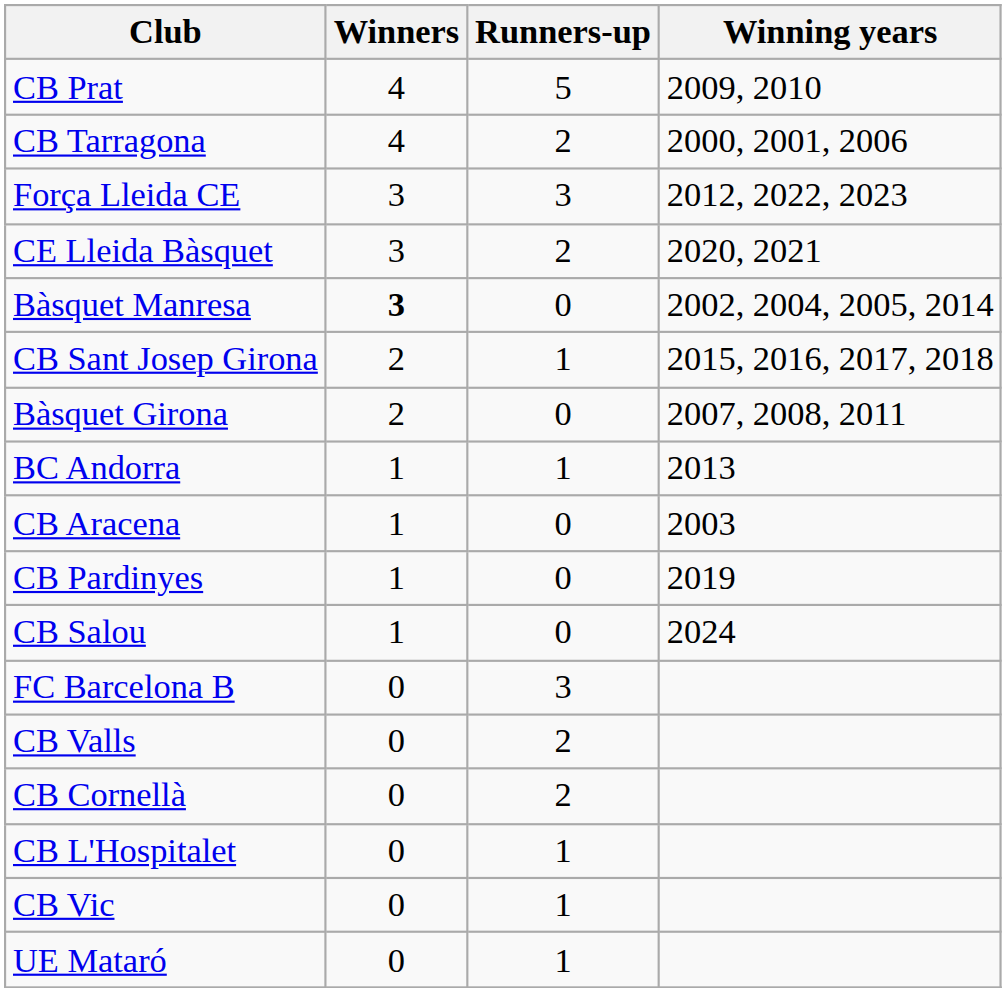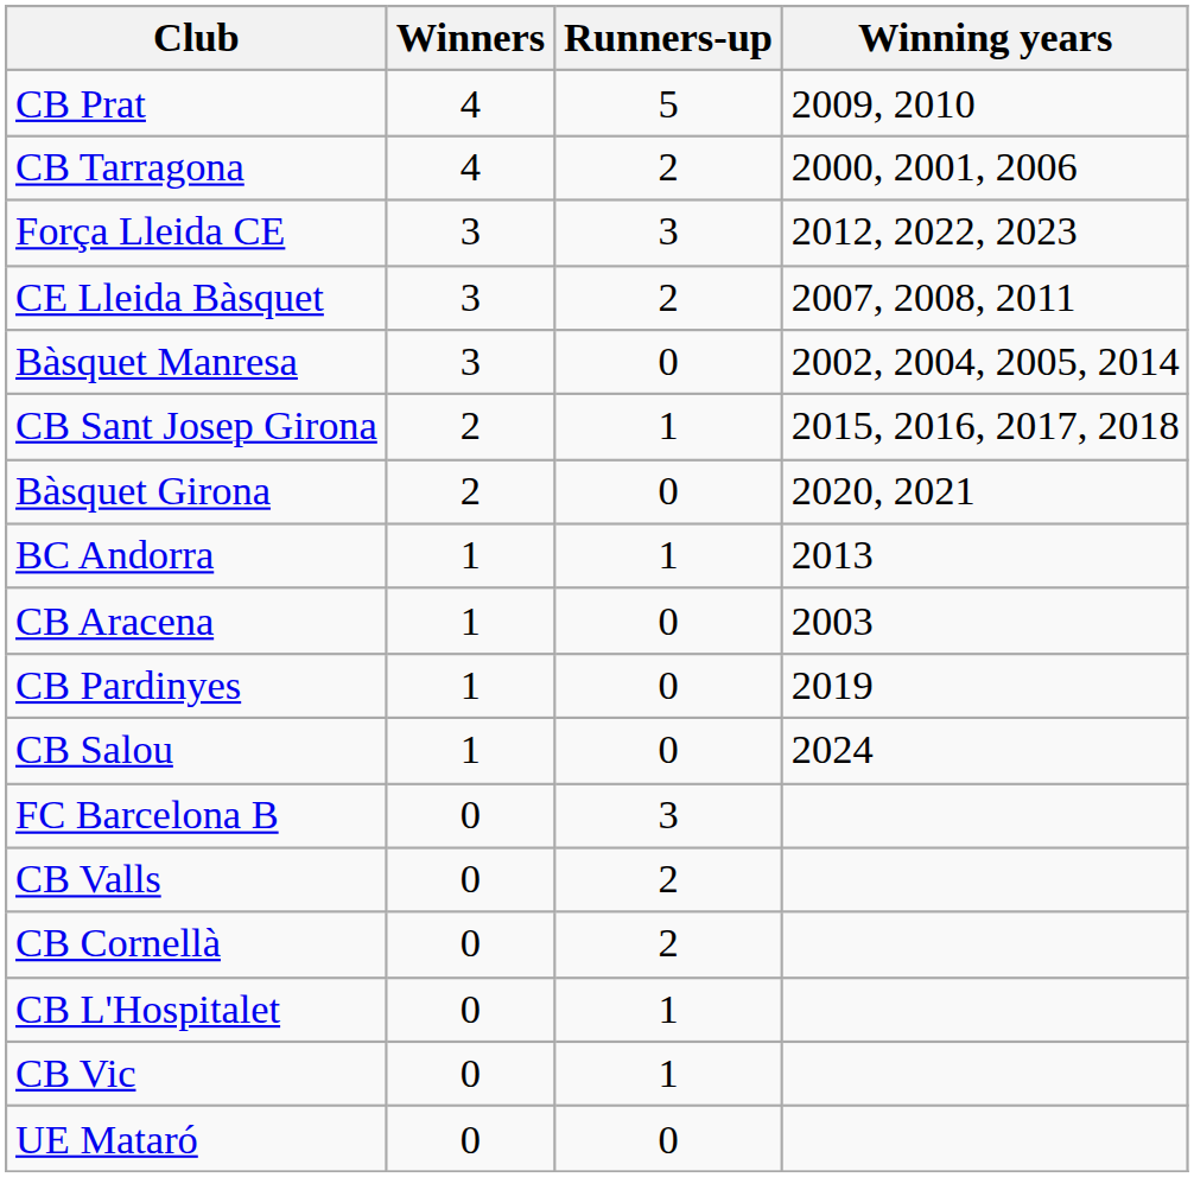CE Lleida Bàsquet | Winning years: 2020, 2021 -> 2007, 2008, 2011
Bàsquet Manresa | Winners: bold -> normal
Bàsquet Girona | Winning years: 2007, 2008, 2011 -> 2020, 2021
UE Mataró | Runners-up: 1 -> 0
